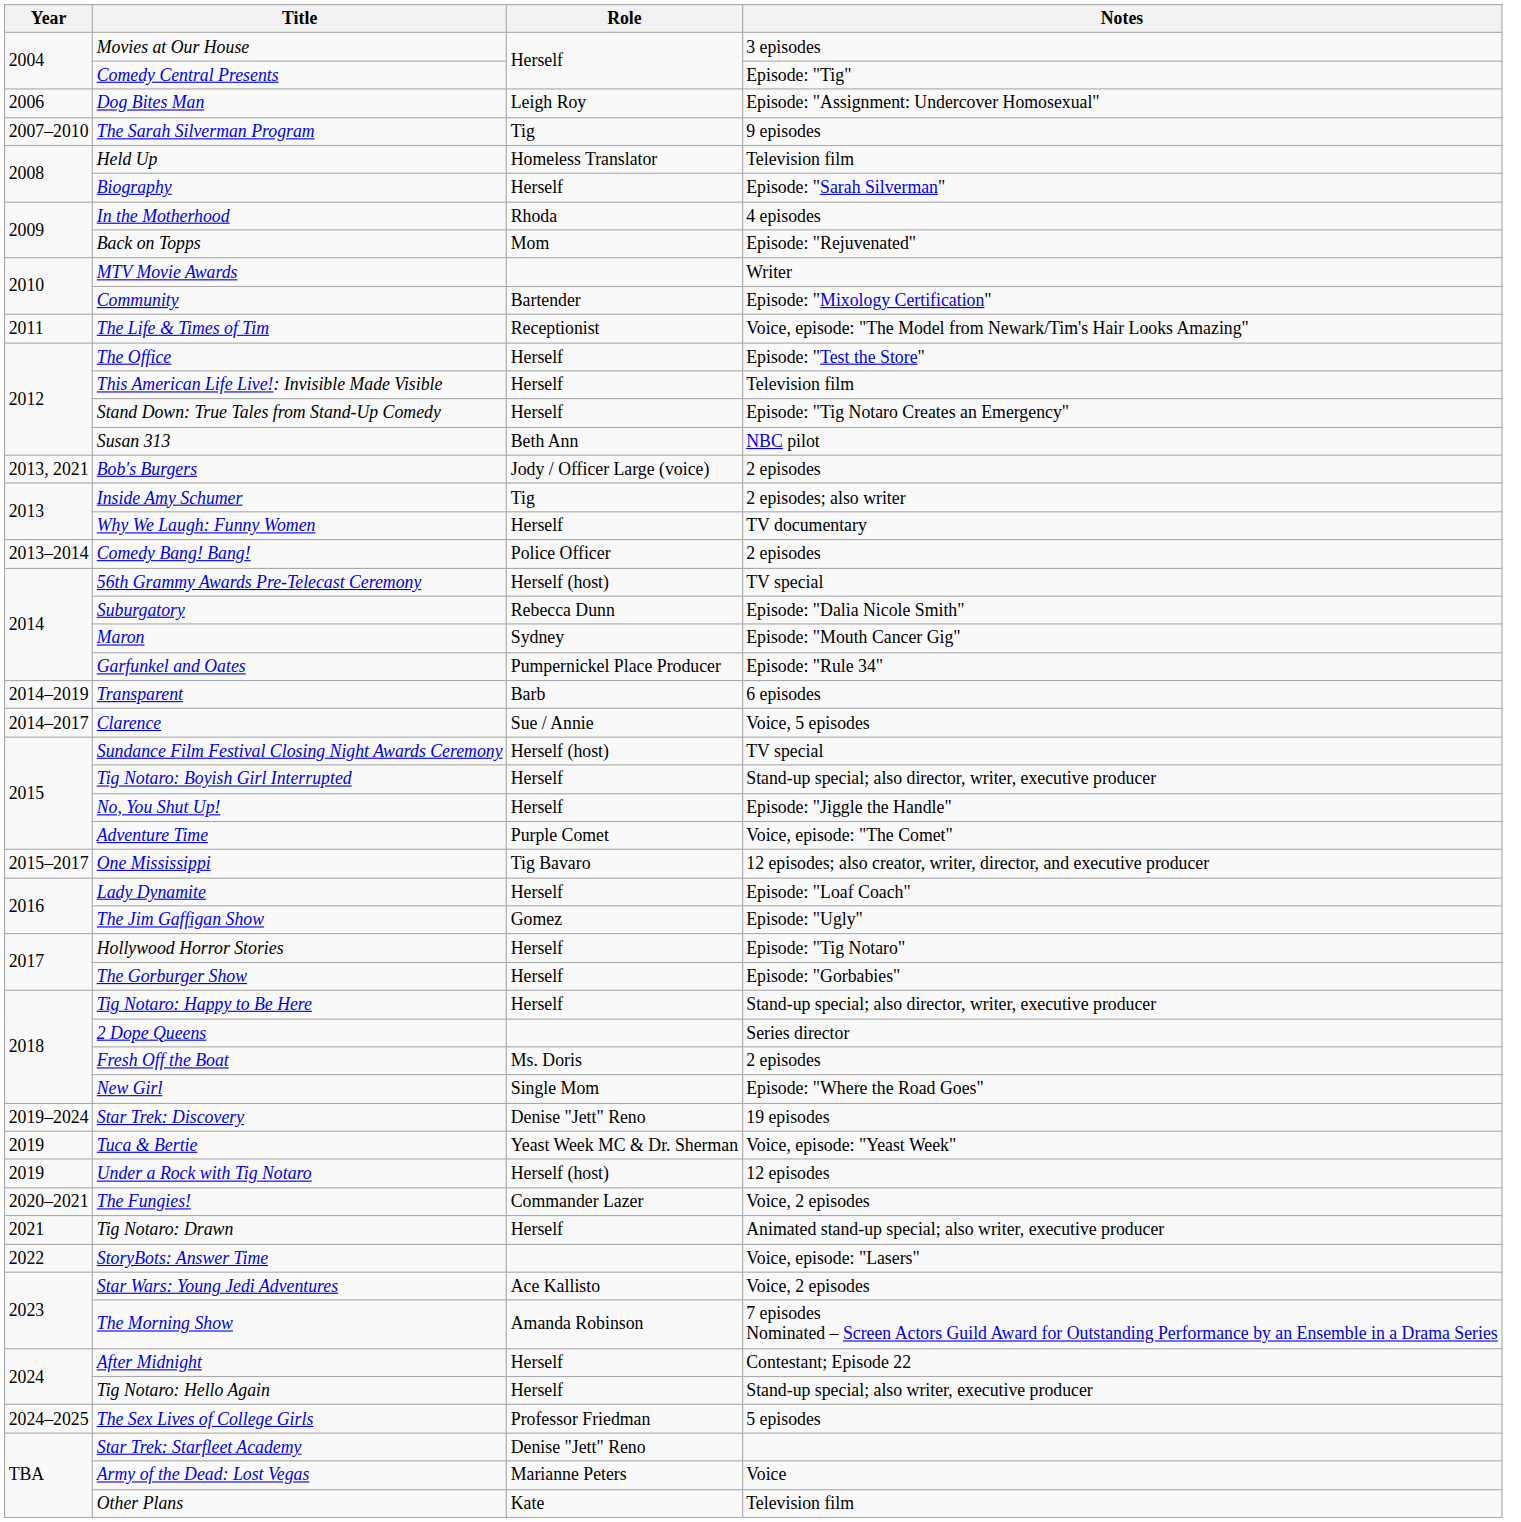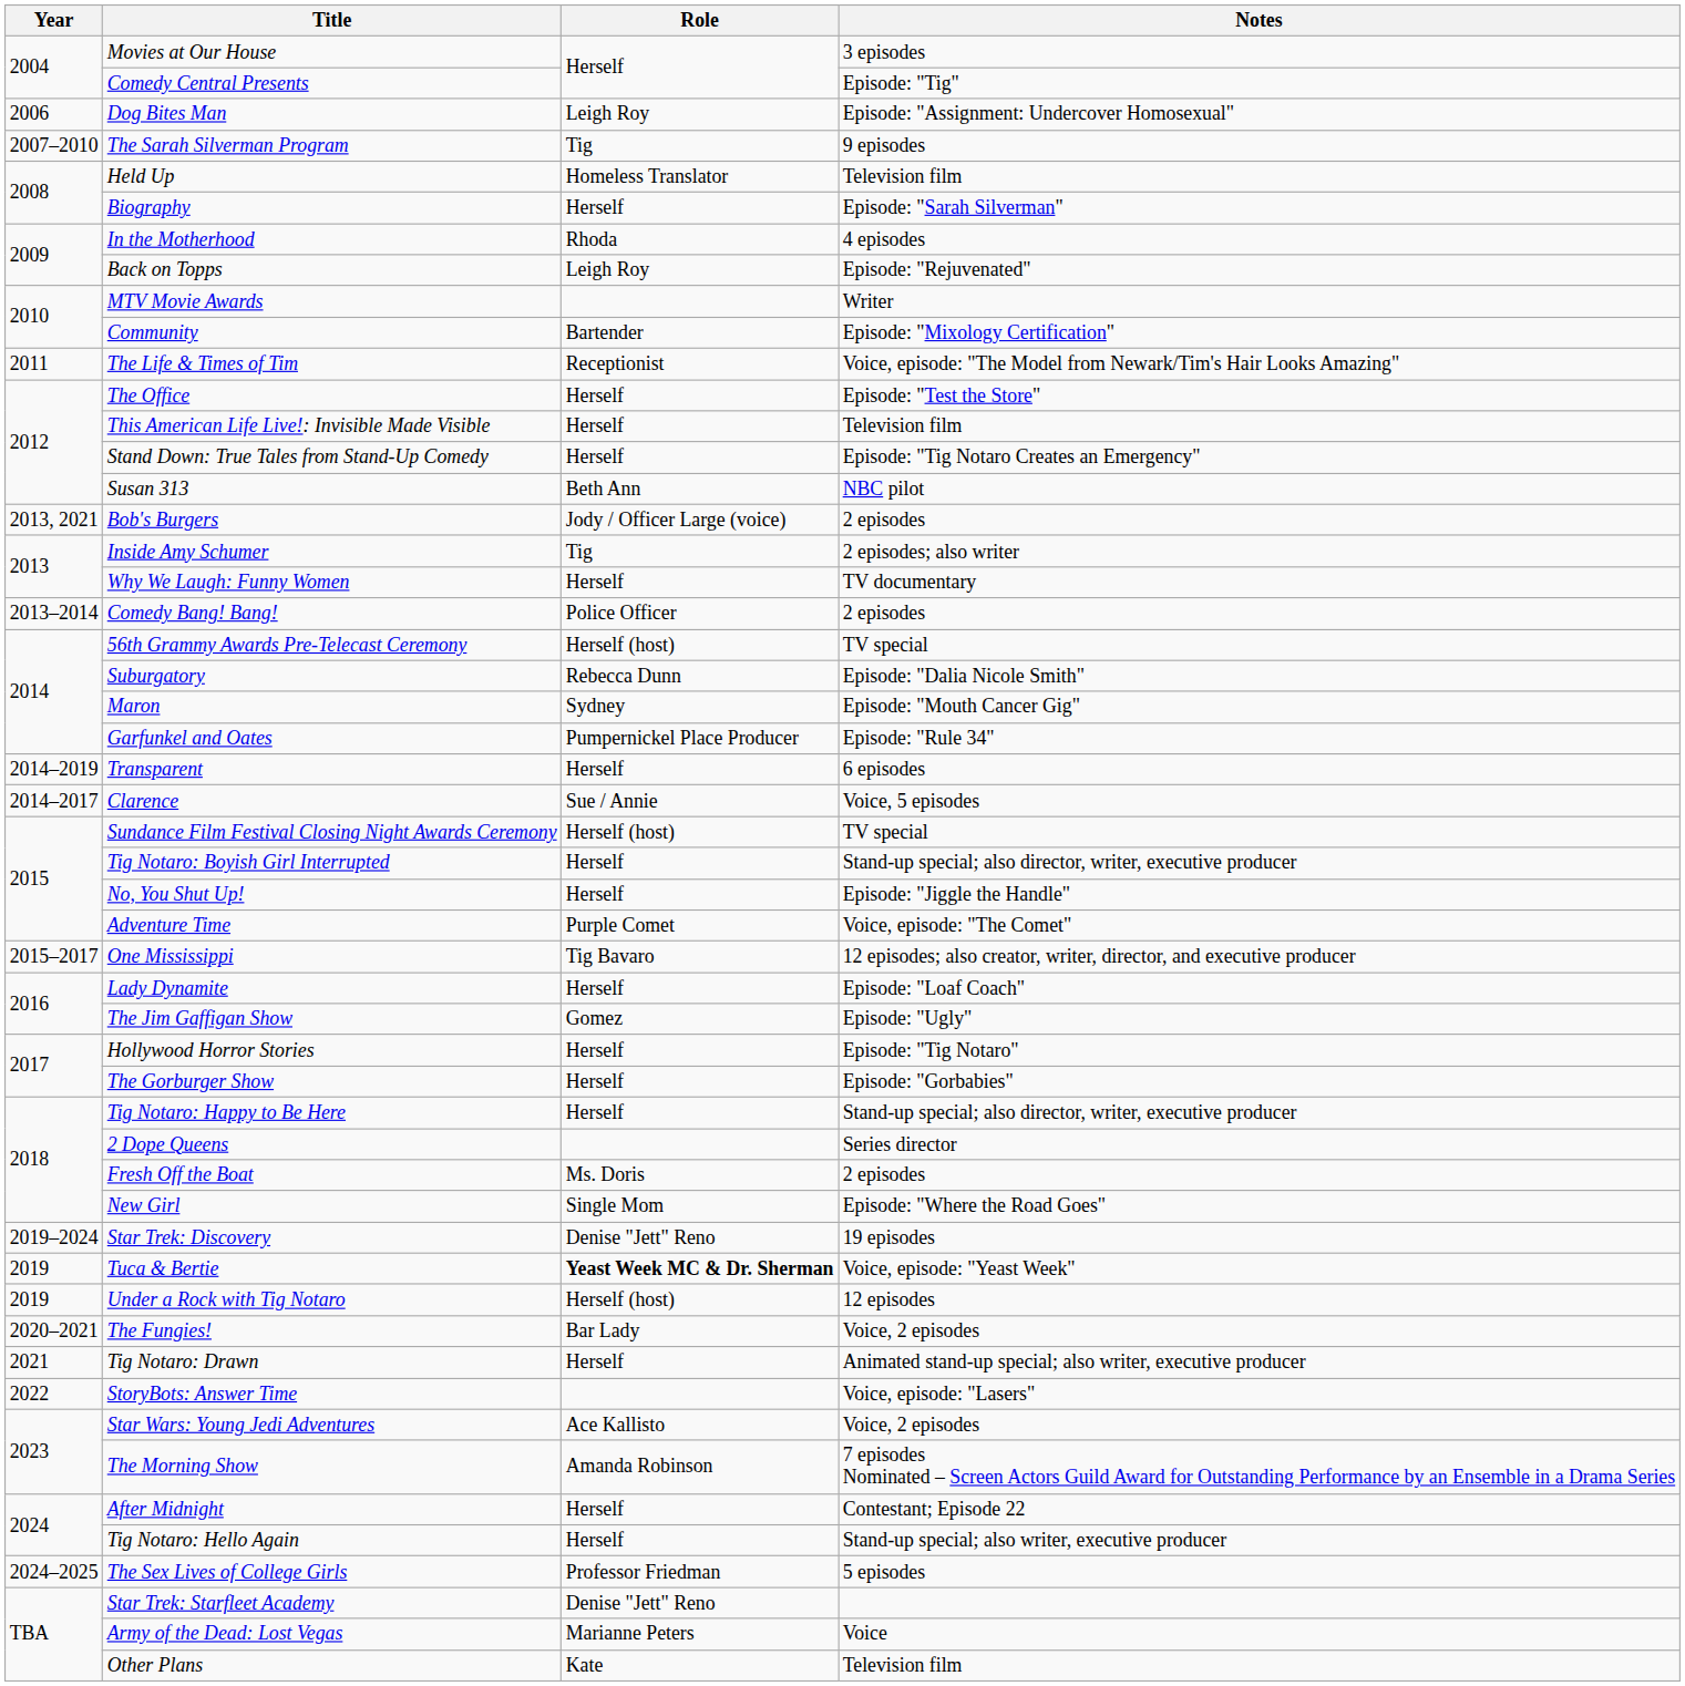Back on Topps | Role: Mom -> Leigh Roy
Transparent | Role: Barb -> Herself
Tuca & Bertie | Role: normal -> bold
The Fungies! | Role: Commander Lazer -> Bar Lady
